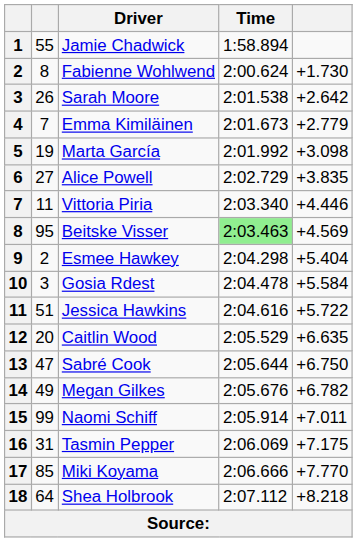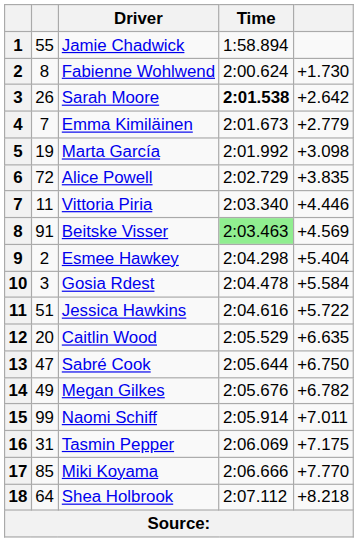Sarah Moore | Time: normal -> bold
Alice Powell | column 2: 27 -> 72
Beitske Visser | column 2: 95 -> 91
